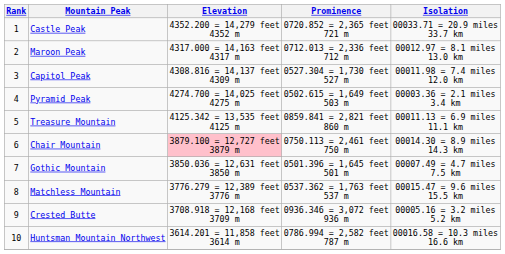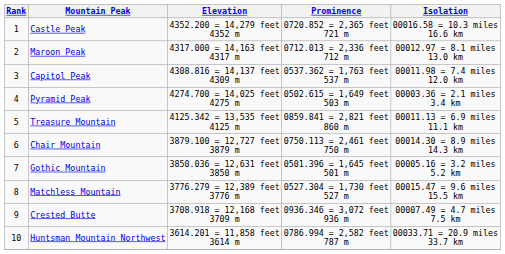Castle Peak | Isolation: 00033.71 = 20.9 miles 33.7 km -> 00016.58 = 10.3 miles 16.6 km
Capitol Peak | Prominence: 0527.304 = 1,730 feet 527 m -> 0537.362 = 1,763 feet 537 m
Chair Mountain | Elevation: pink background -> no background
Gothic Mountain | Isolation: 00007.49 = 4.7 miles 7.5 km -> 00005.16 = 3.2 miles 5.2 km
Matchless Mountain | Prominence: 0537.362 = 1,763 feet 537 m -> 0527.304 = 1,730 feet 527 m
Crested Butte | Isolation: 00005.16 = 3.2 miles 5.2 km -> 00007.49 = 4.7 miles 7.5 km
Huntsman Mountain Northwest | Isolation: 00016.58 = 10.3 miles 16.6 km -> 00033.71 = 20.9 miles 33.7 km
